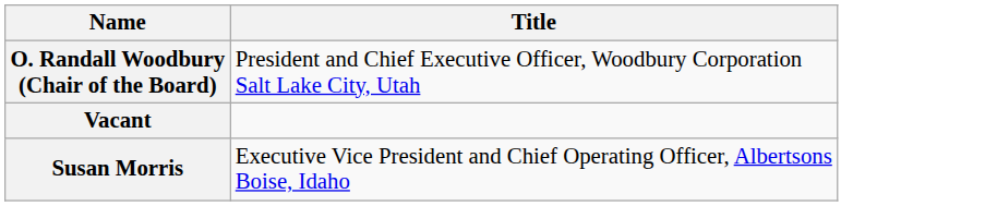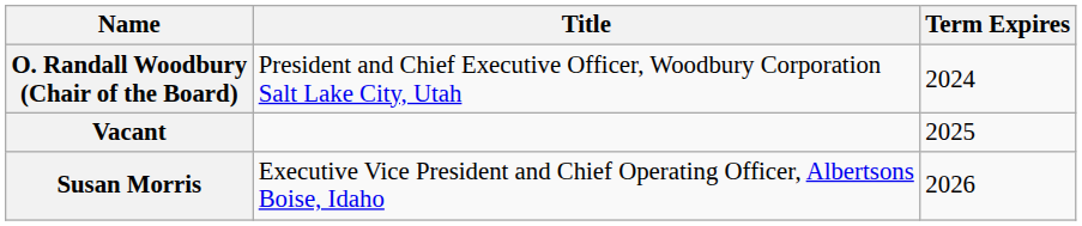+ column: Term Expires | 2024 | 2025 | 2026
